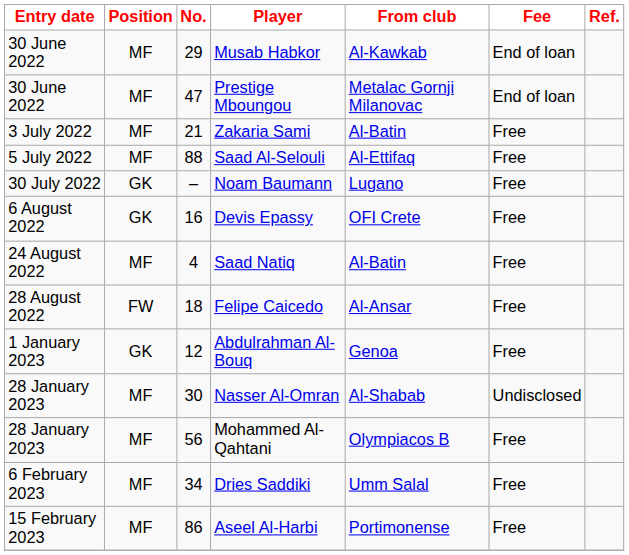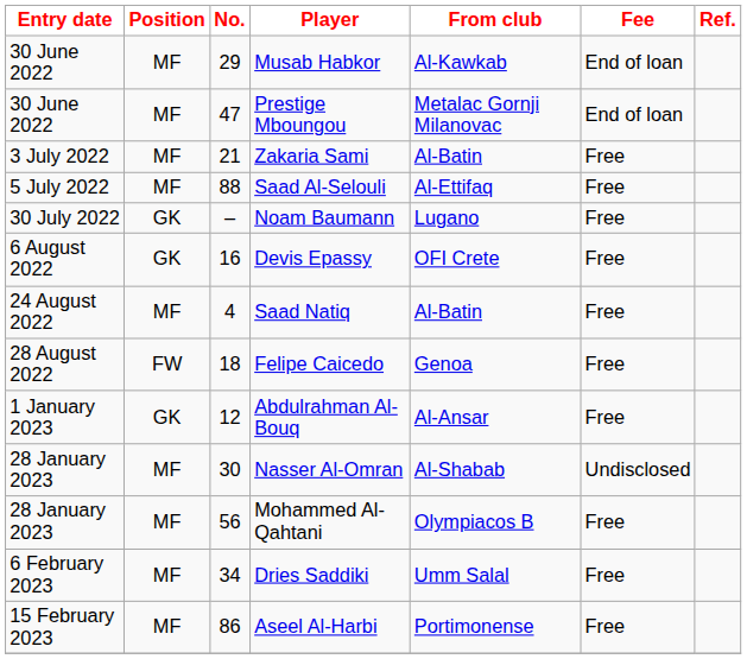Felipe Caicedo | From club: Al-Ansar -> Genoa
Abdulrahman Al-Bouq | From club: Genoa -> Al-Ansar
